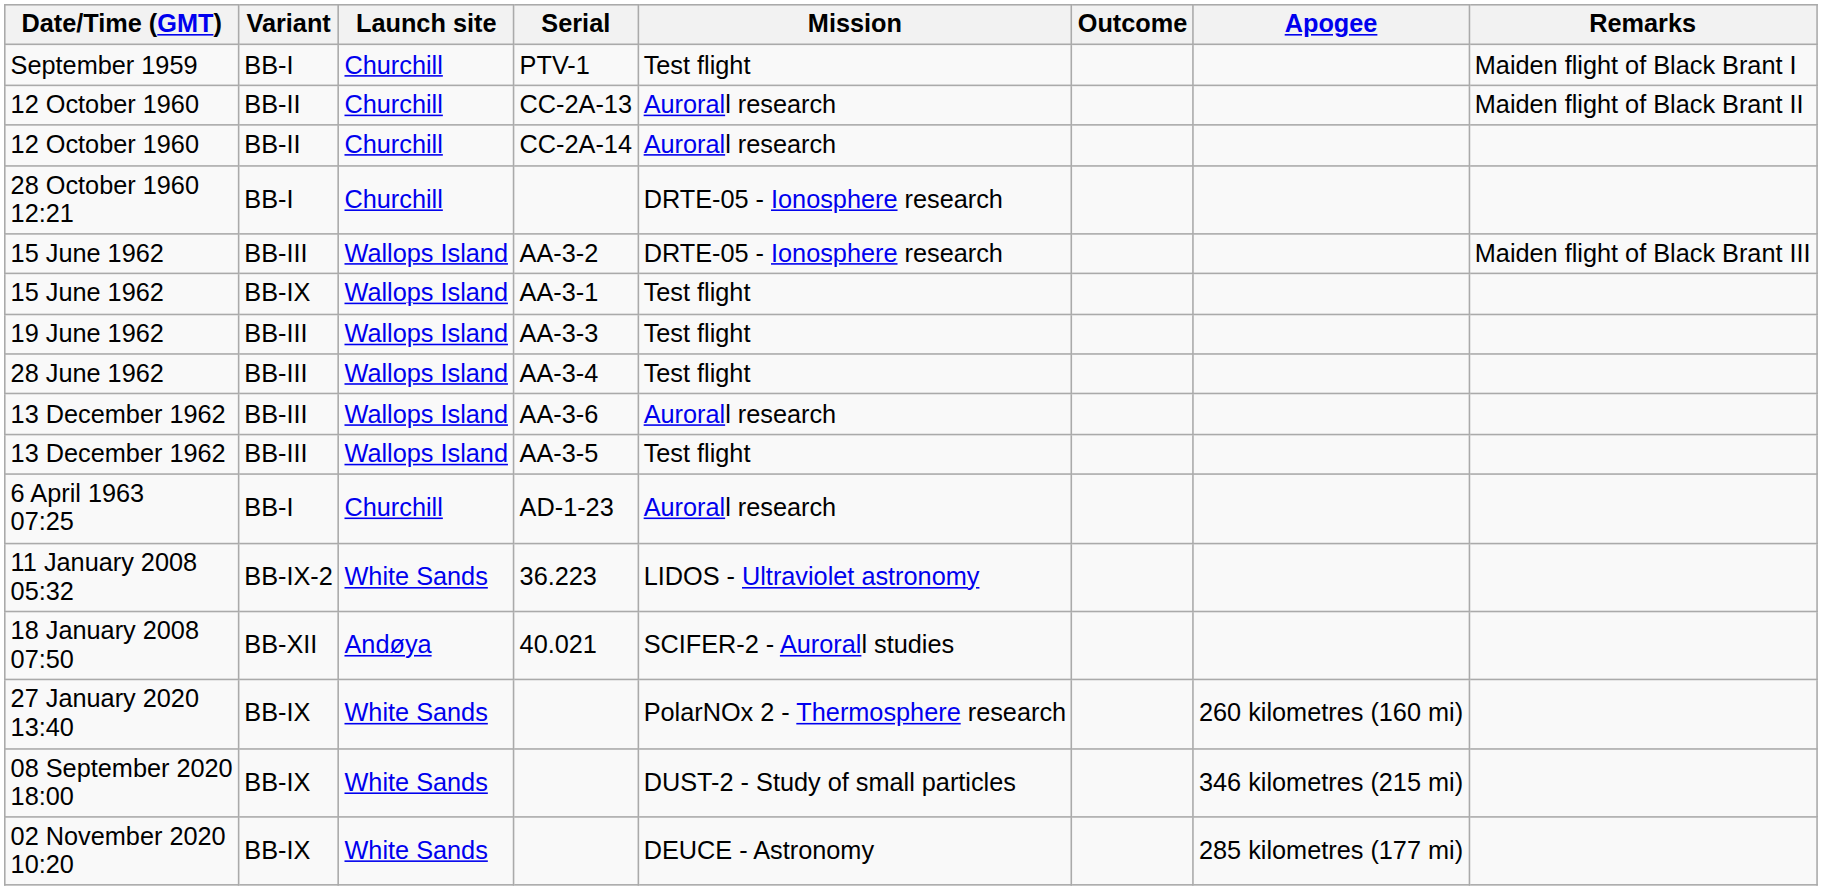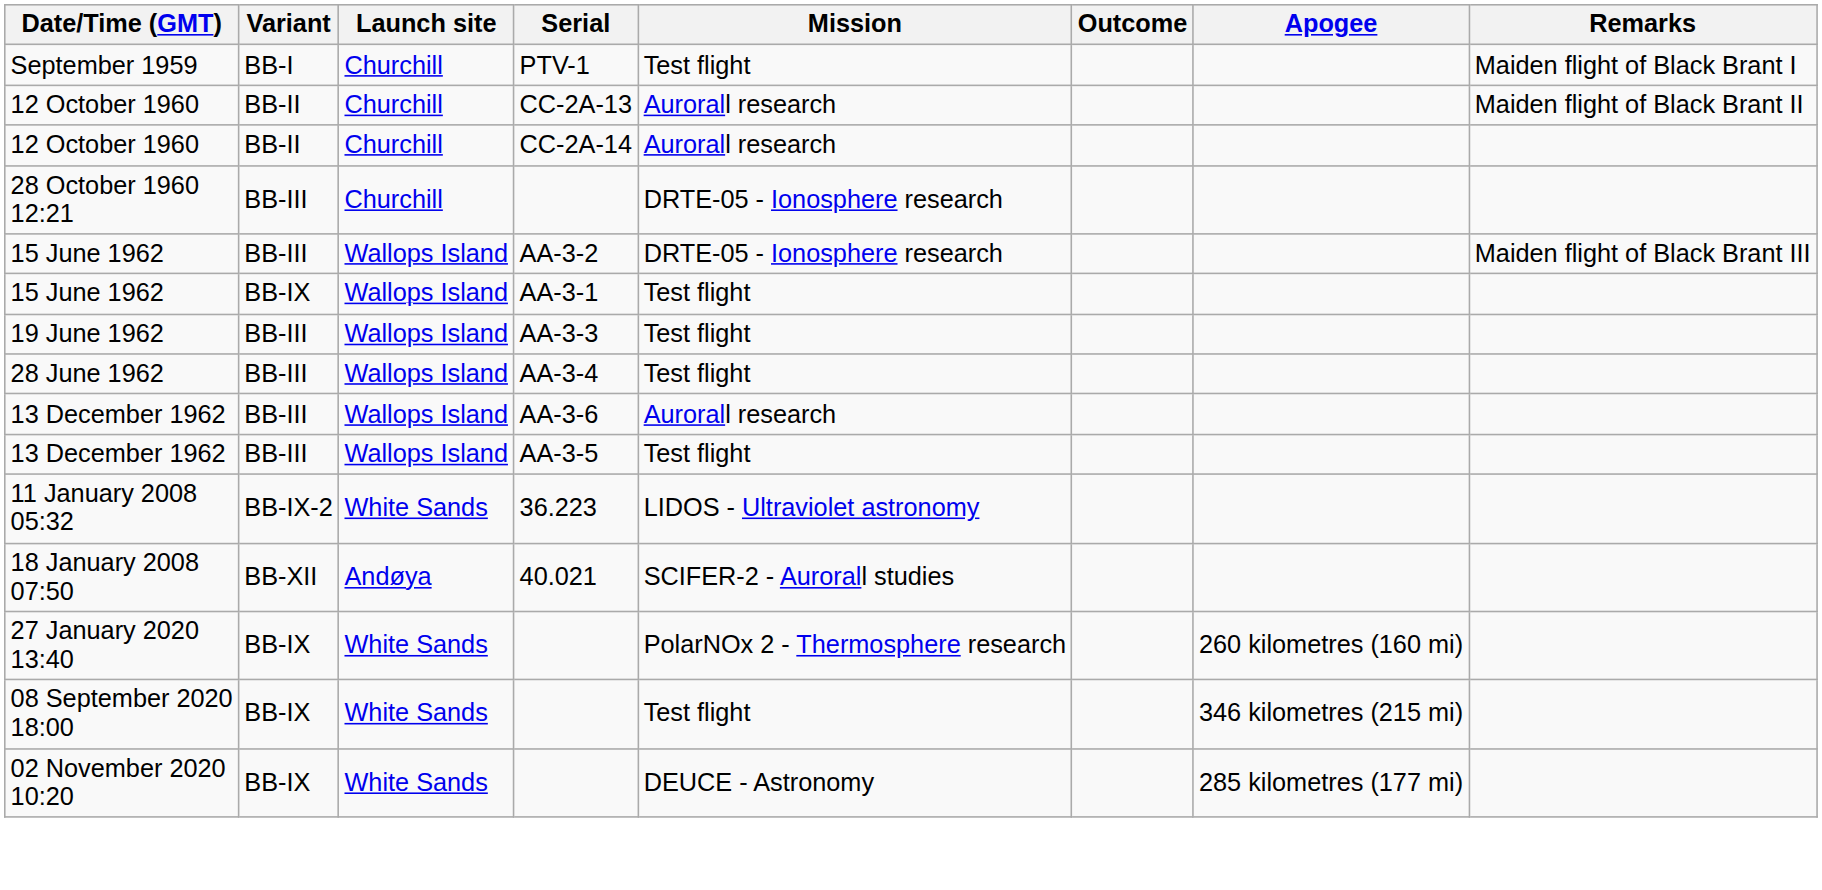28 October 1960 12:21 | Variant: BB-I -> BB-III
- row: 6 April 1963 07:25 | BB-I | Churchill | AD-1-23 | Aurorall research
08 September 2020 18:00 | Mission: DUST-2 - Study of small particles -> Test flight
